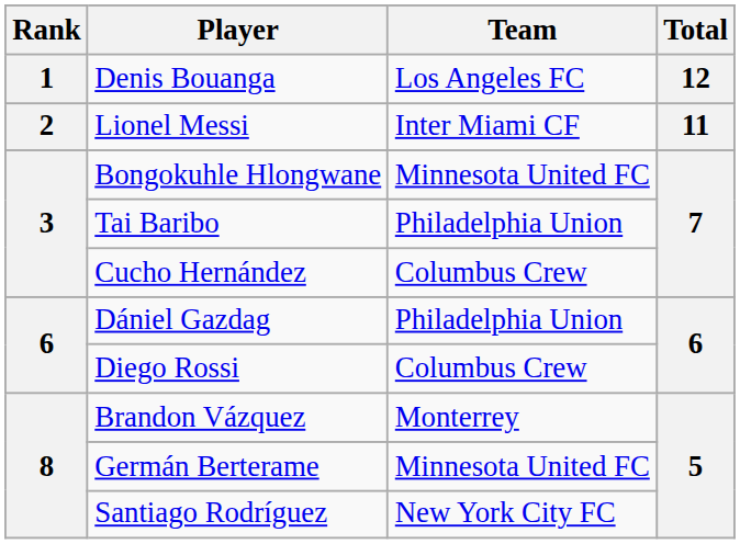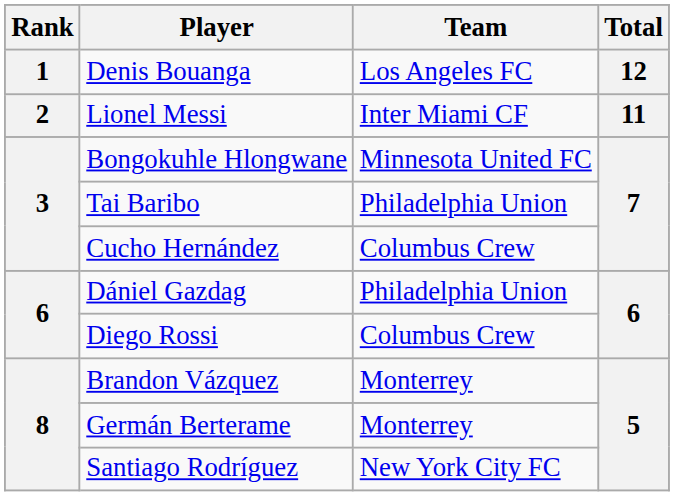Germán Berterame | Team: Minnesota United FC -> Monterrey
